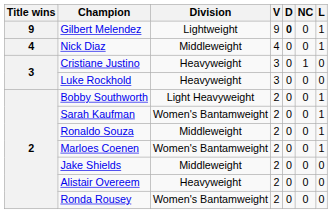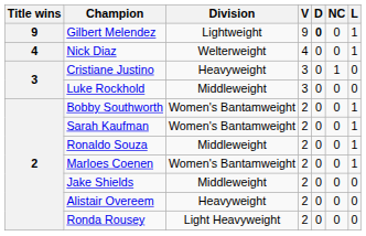Nick Diaz | Division: Middleweight -> Welterweight
Luke Rockhold | Division: Heavyweight -> Middleweight
Bobby Southworth | Division: Light Heavyweight -> Women's Bantamweight
Ronda Rousey | Division: Women's Bantamweight -> Light Heavyweight
